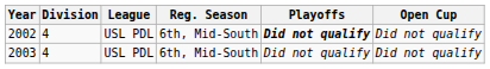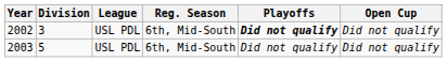2002 | Division: 4 -> 3
2003 | Division: 4 -> 5
